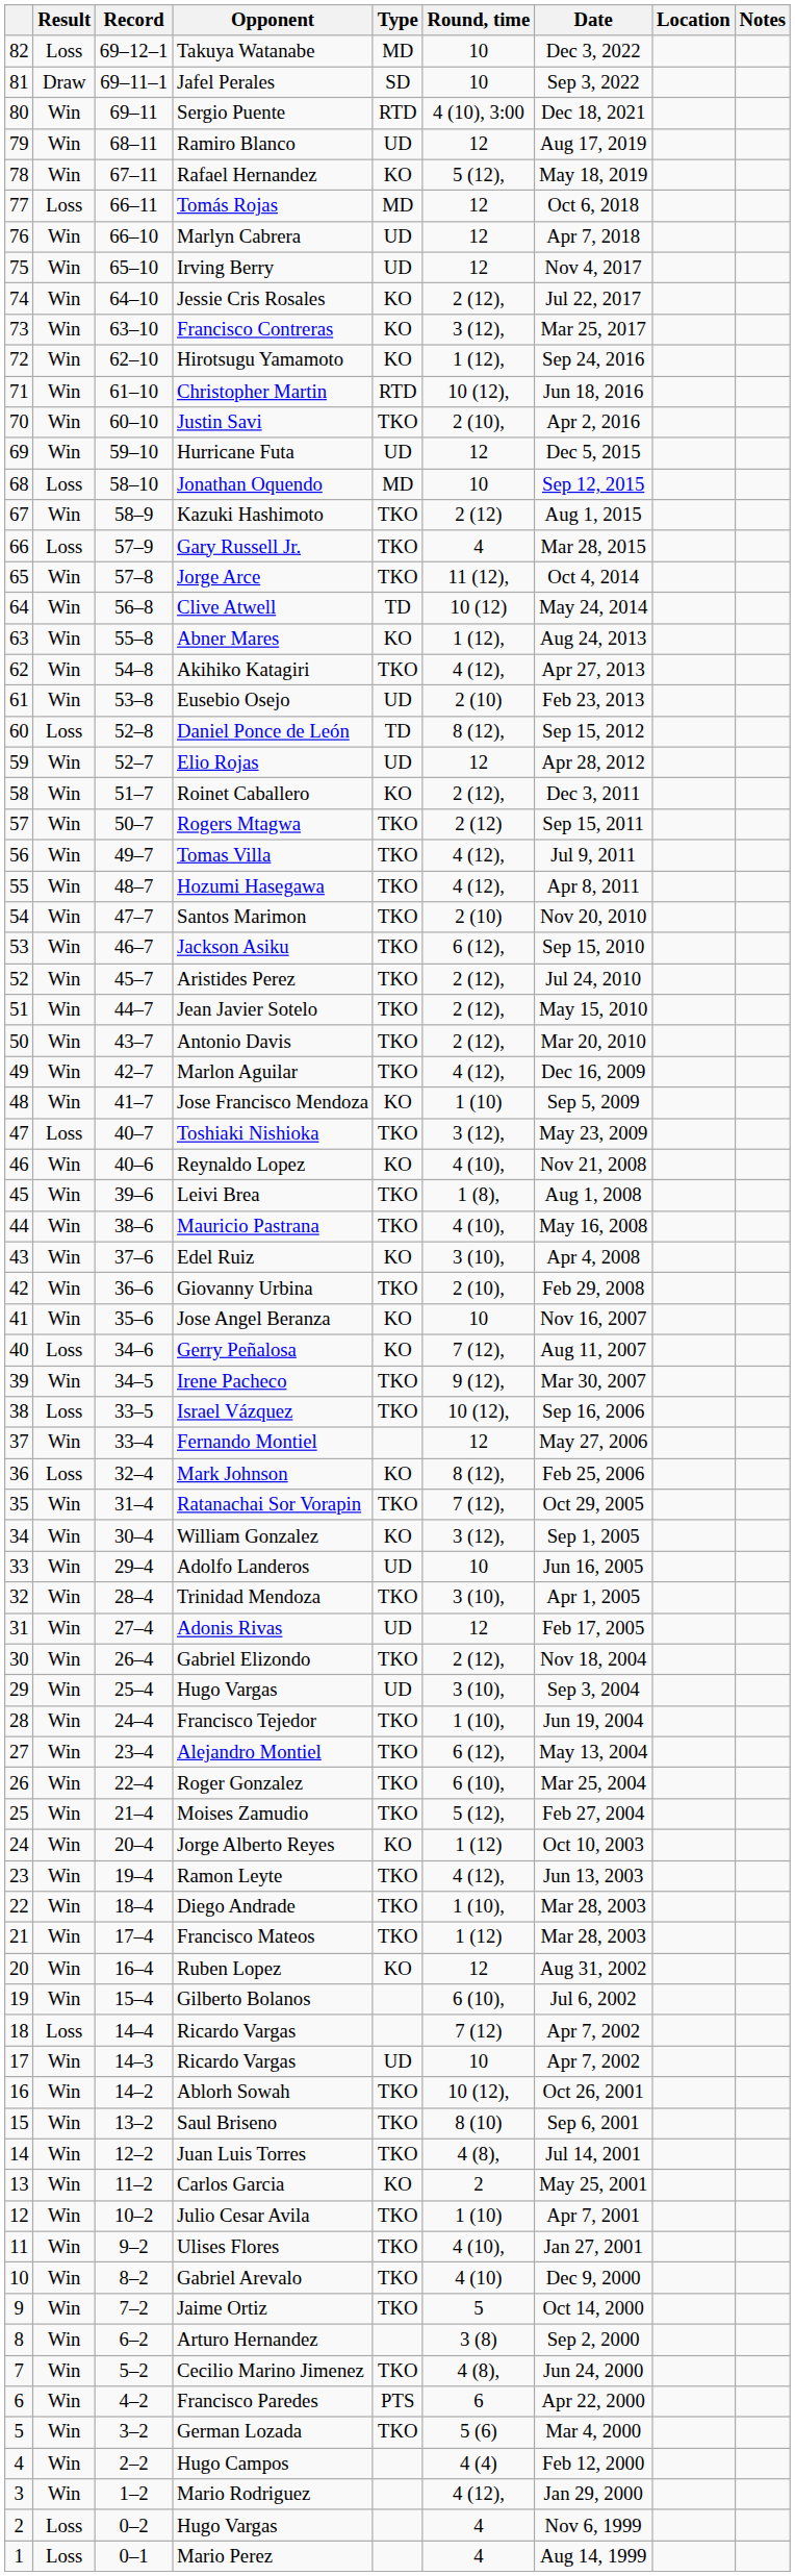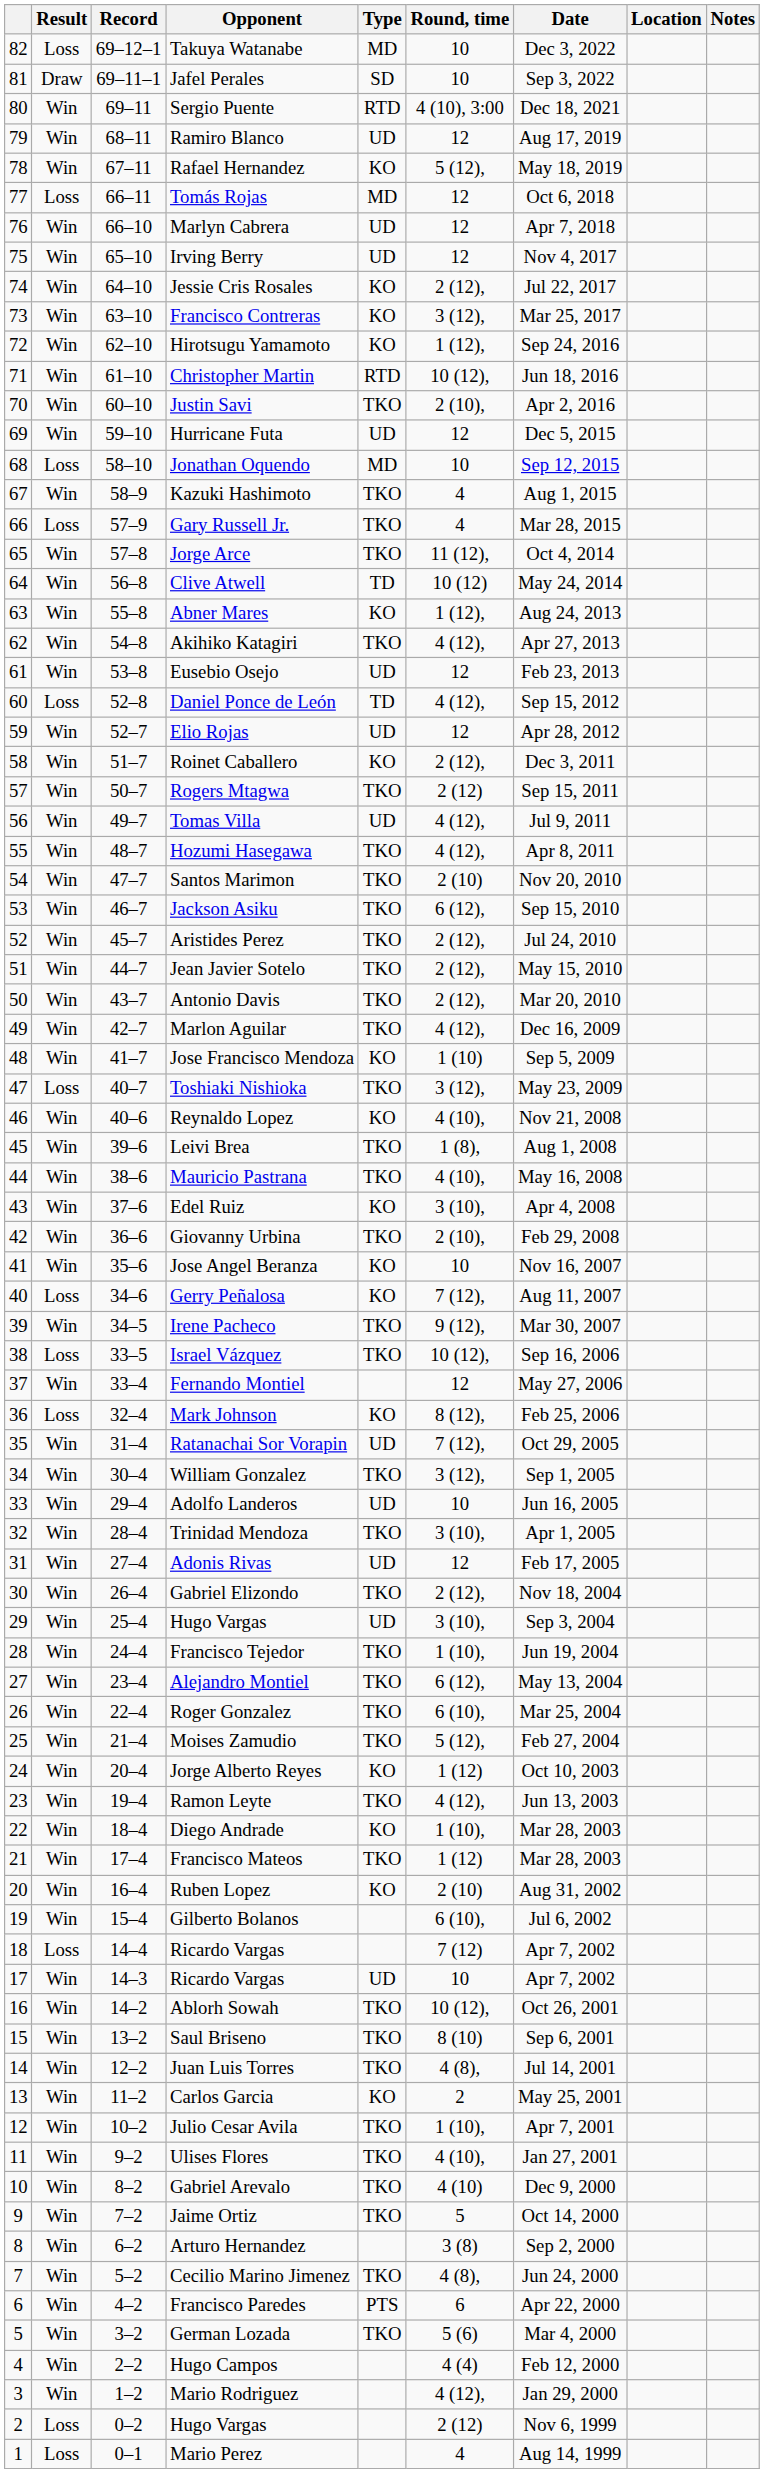Kazuki Hashimoto | Round, time: 2 (12) -> 4
Eusebio Osejo | Round, time: 2 (10) -> 12
Daniel Ponce de León | Round, time: 8 (12), -> 4 (12),
Tomas Villa | Type: TKO -> UD
Ratanachai Sor Vorapin | Type: TKO -> UD
William Gonzalez | Type: KO -> TKO
Diego Andrade | Type: TKO -> KO
Ruben Lopez | Round, time: 12 -> 2 (10)
Julio Cesar Avila | Round, time: 1 (10) -> 1 (10),
2 / Hugo Vargas | Round, time: 4 -> 2 (12)
